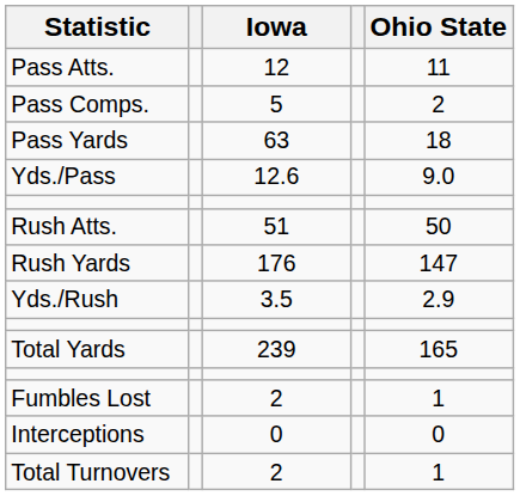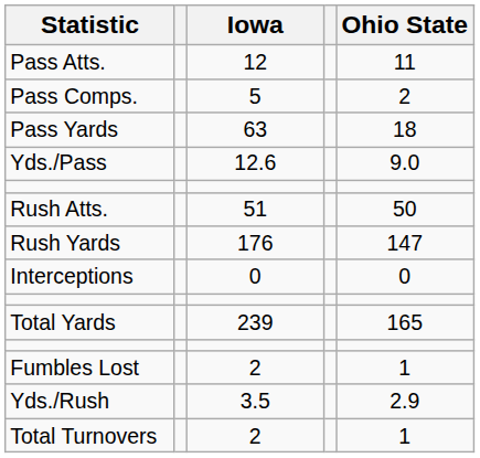rows swapped: Yds./Rush <-> Interceptions
